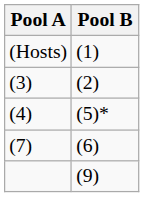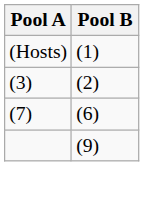- row: (4) | (5)*
